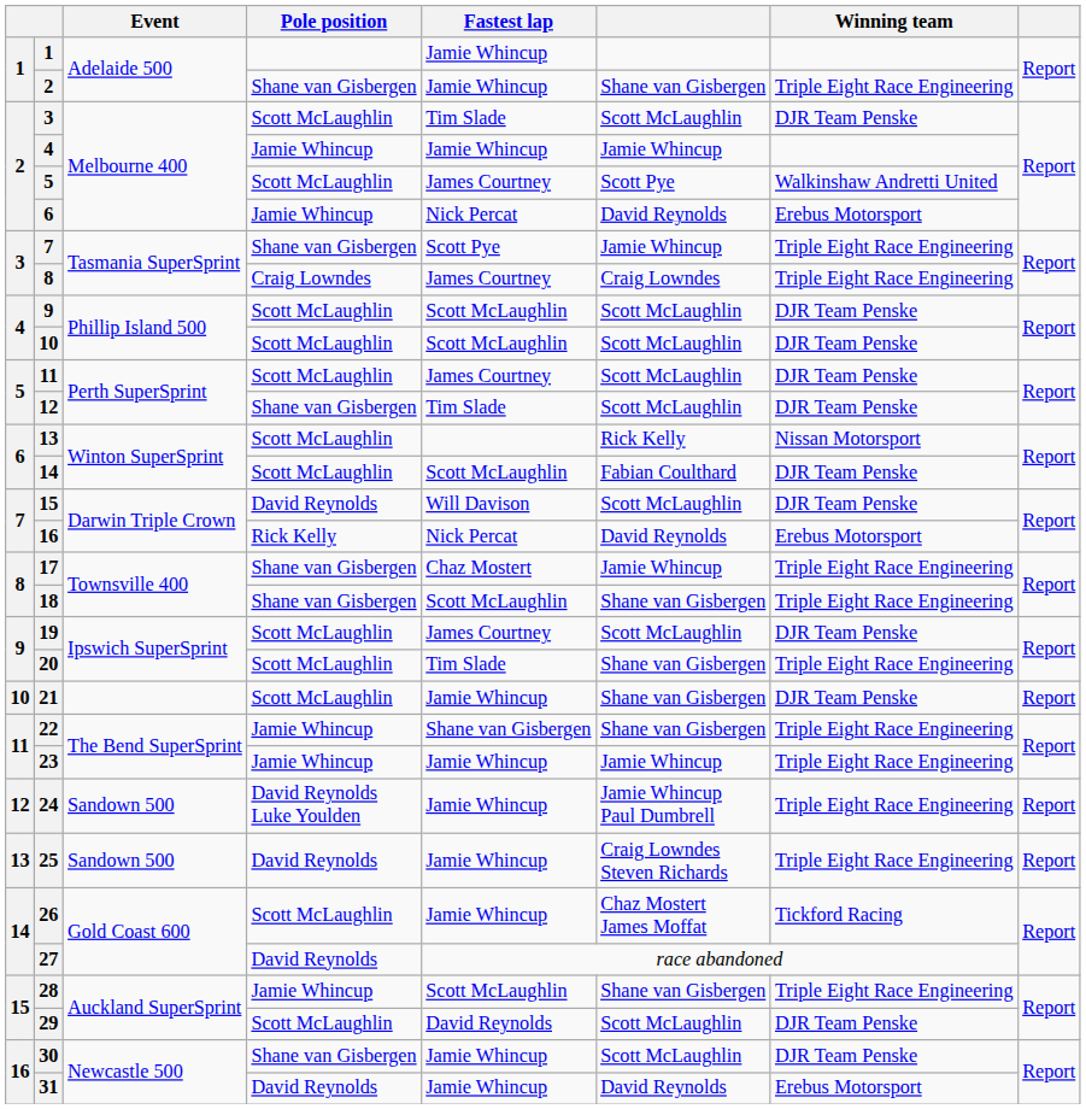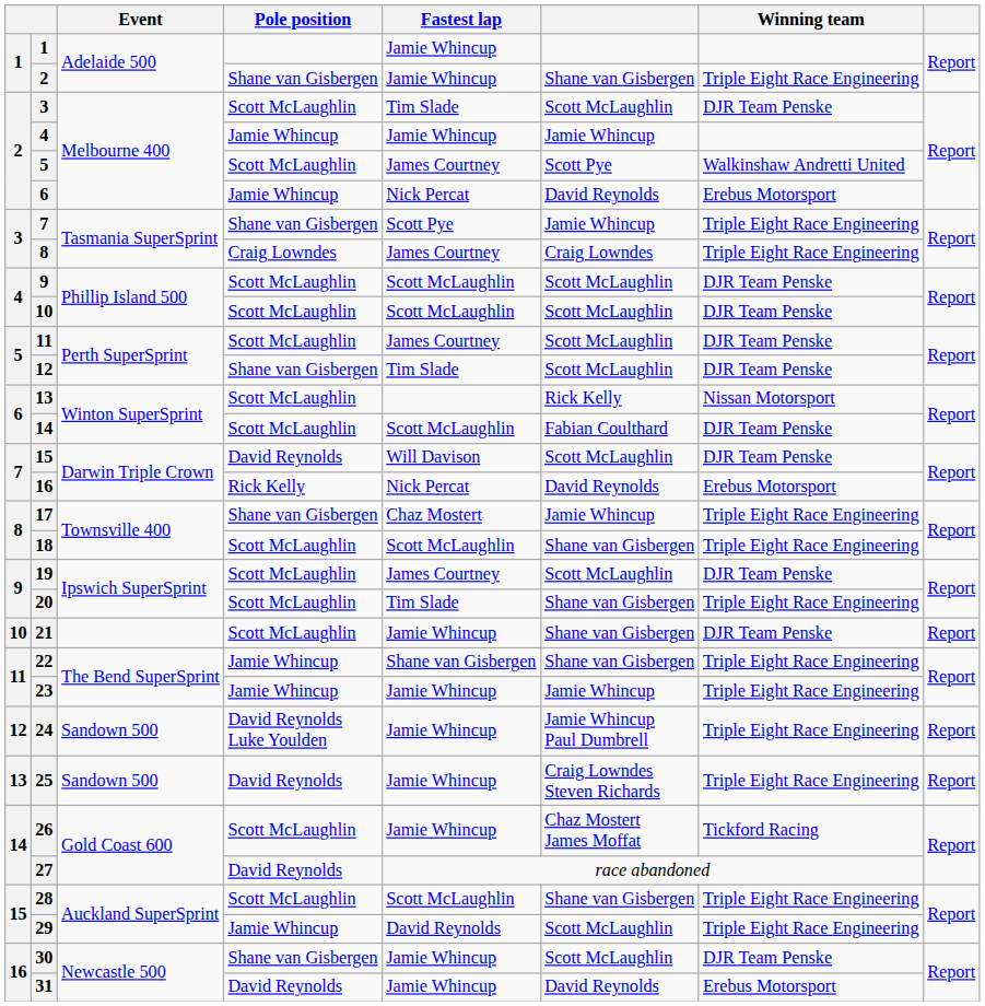18 | Pole position: Shane van Gisbergen -> Scott McLaughlin
28 | Pole position: Jamie Whincup -> Scott McLaughlin
29 | Pole position: Scott McLaughlin -> Jamie Whincup
29 | Winning team: DJR Team Penske -> Triple Eight Race Engineering
